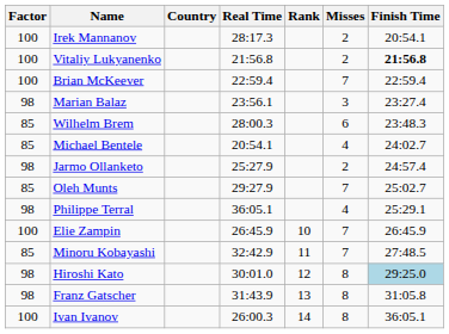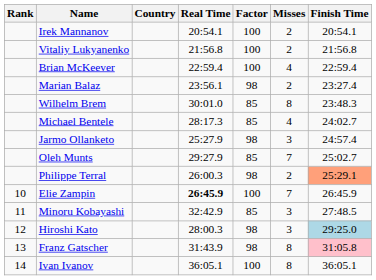columns swapped: Rank <-> Factor
Irek Mannanov | Real Time: 28:17.3 -> 20:54.1
Vitaliy Lukyanenko | Finish Time: bold -> normal
Brian McKeever | Misses: 7 -> 4
Marian Balaz | Misses: 3 -> 2
Wilhelm Brem | Real Time: 28:00.3 -> 30:01.0
Wilhelm Brem | Misses: 6 -> 8
Michael Bentele | Real Time: 20:54.1 -> 28:17.3
Jarmo Ollanketo | Misses: 2 -> 3
Philippe Terral | Real Time: 36:05.1 -> 26:00.3
Philippe Terral | Misses: 4 -> 2
Philippe Terral | Finish Time: no background -> lightsalmon background
Elie Zampin | Real Time: normal -> bold
Minoru Kobayashi | Misses: 7 -> 3
Hiroshi Kato | Real Time: 30:01.0 -> 28:00.3
Hiroshi Kato | Misses: 8 -> 3
Franz Gatscher | Finish Time: no background -> pink background
Ivan Ivanov | Real Time: 26:00.3 -> 36:05.1
